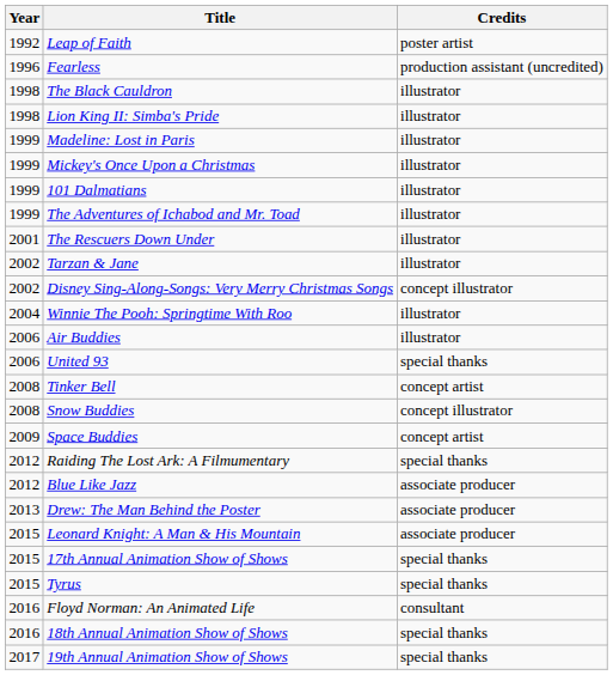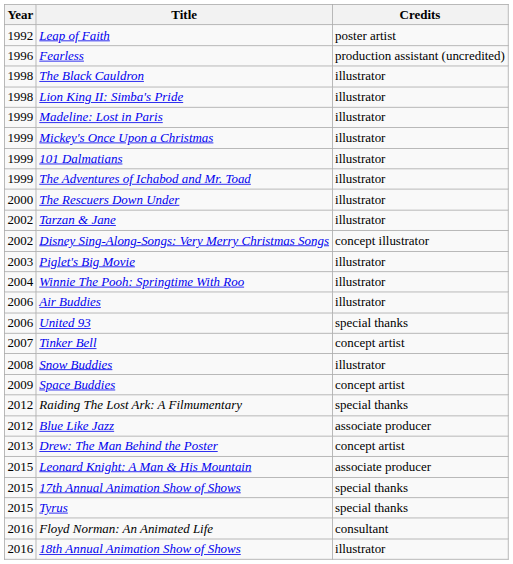The Rescuers Down Under | Year: 2001 -> 2000
+ row: 2003 | Piglet's Big Movie | illustrator
Tinker Bell | Year: 2008 -> 2007
Snow Buddies | Credits: concept illustrator -> illustrator
Drew: The Man Behind the Poster | Credits: associate producer -> concept artist
18th Annual Animation Show of Shows | Credits: special thanks -> illustrator
- row: 2017 | 19th Annual Animation Show of Shows | special thanks
